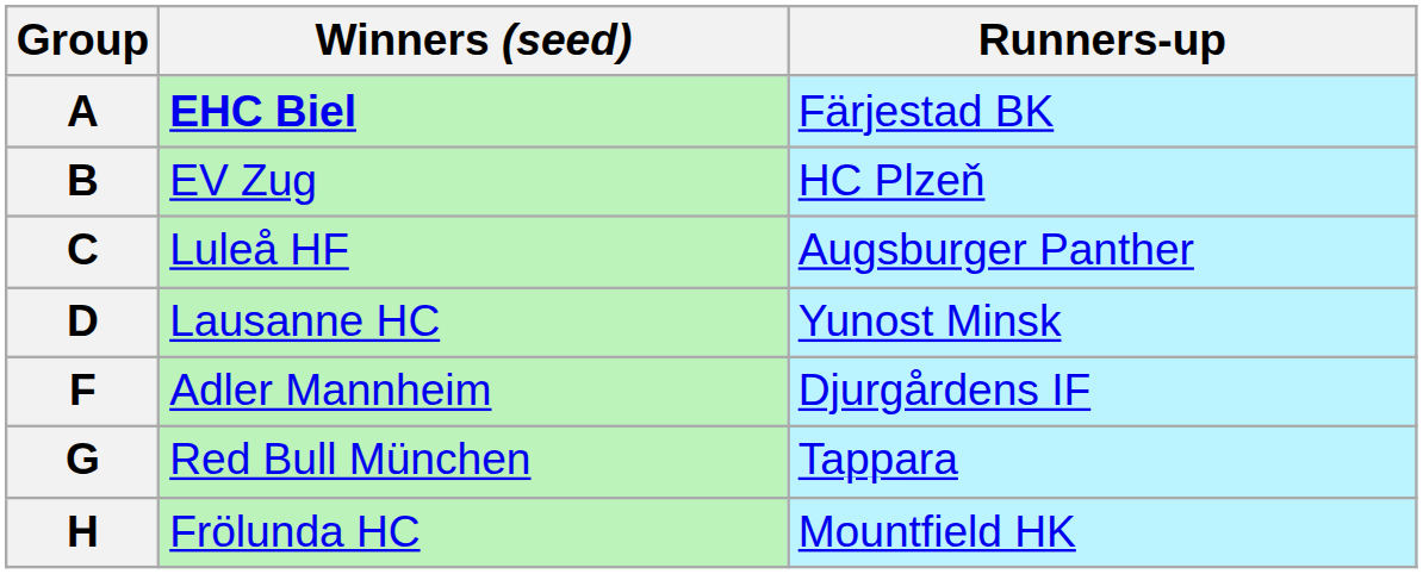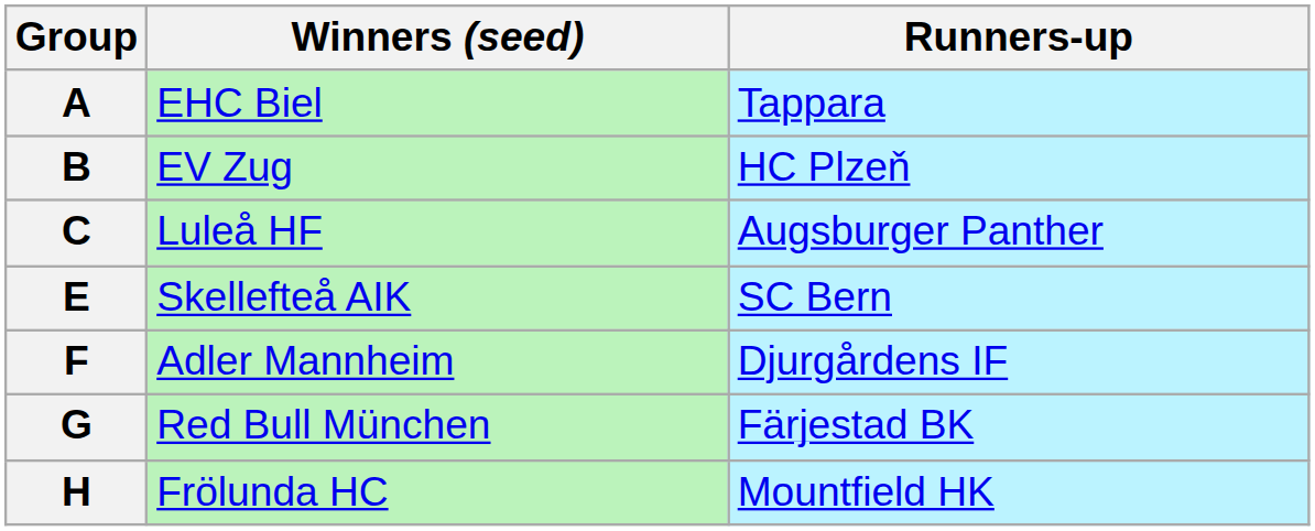A | Winners (seed): bold -> normal
A | Runners-up: Färjestad BK -> Tappara
- row: D | Lausanne HC | Yunost Minsk
+ row: E | Skellefteå AIK | SC Bern
G | Runners-up: Tappara -> Färjestad BK
